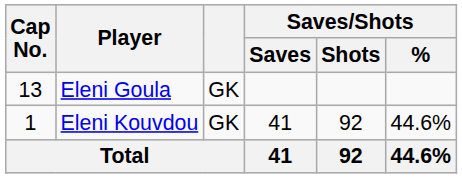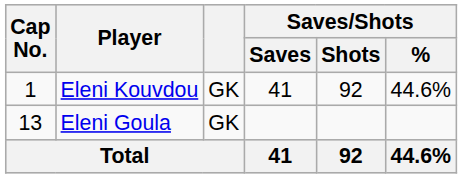rows swapped: Eleni Kouvdou <-> Eleni Goula
